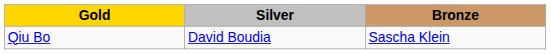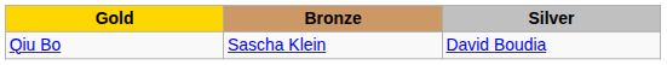columns swapped: Silver <-> Bronze
